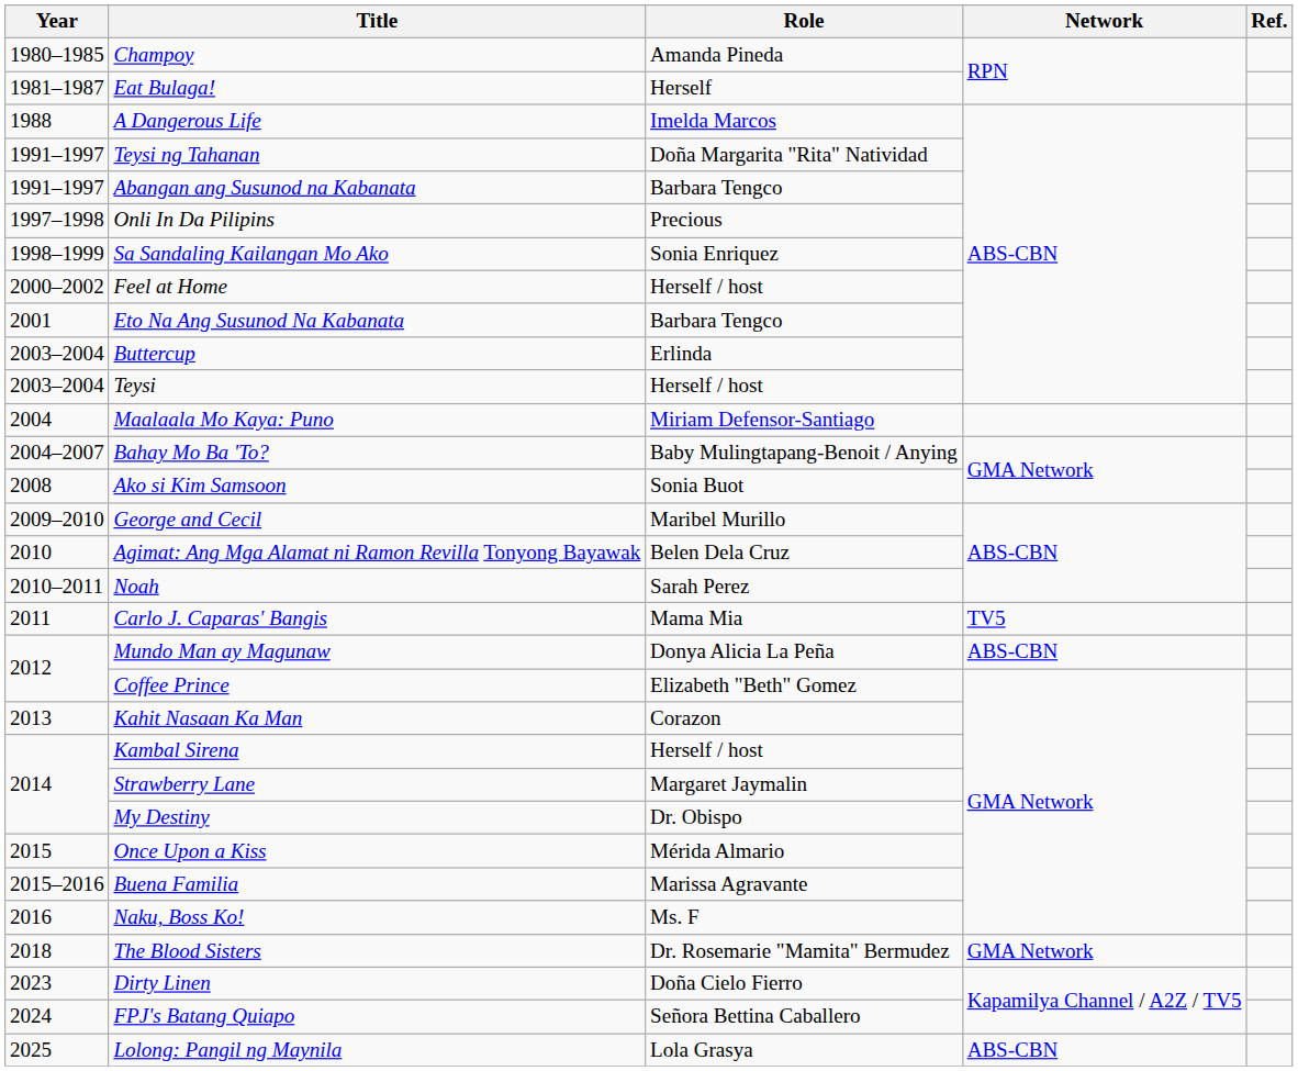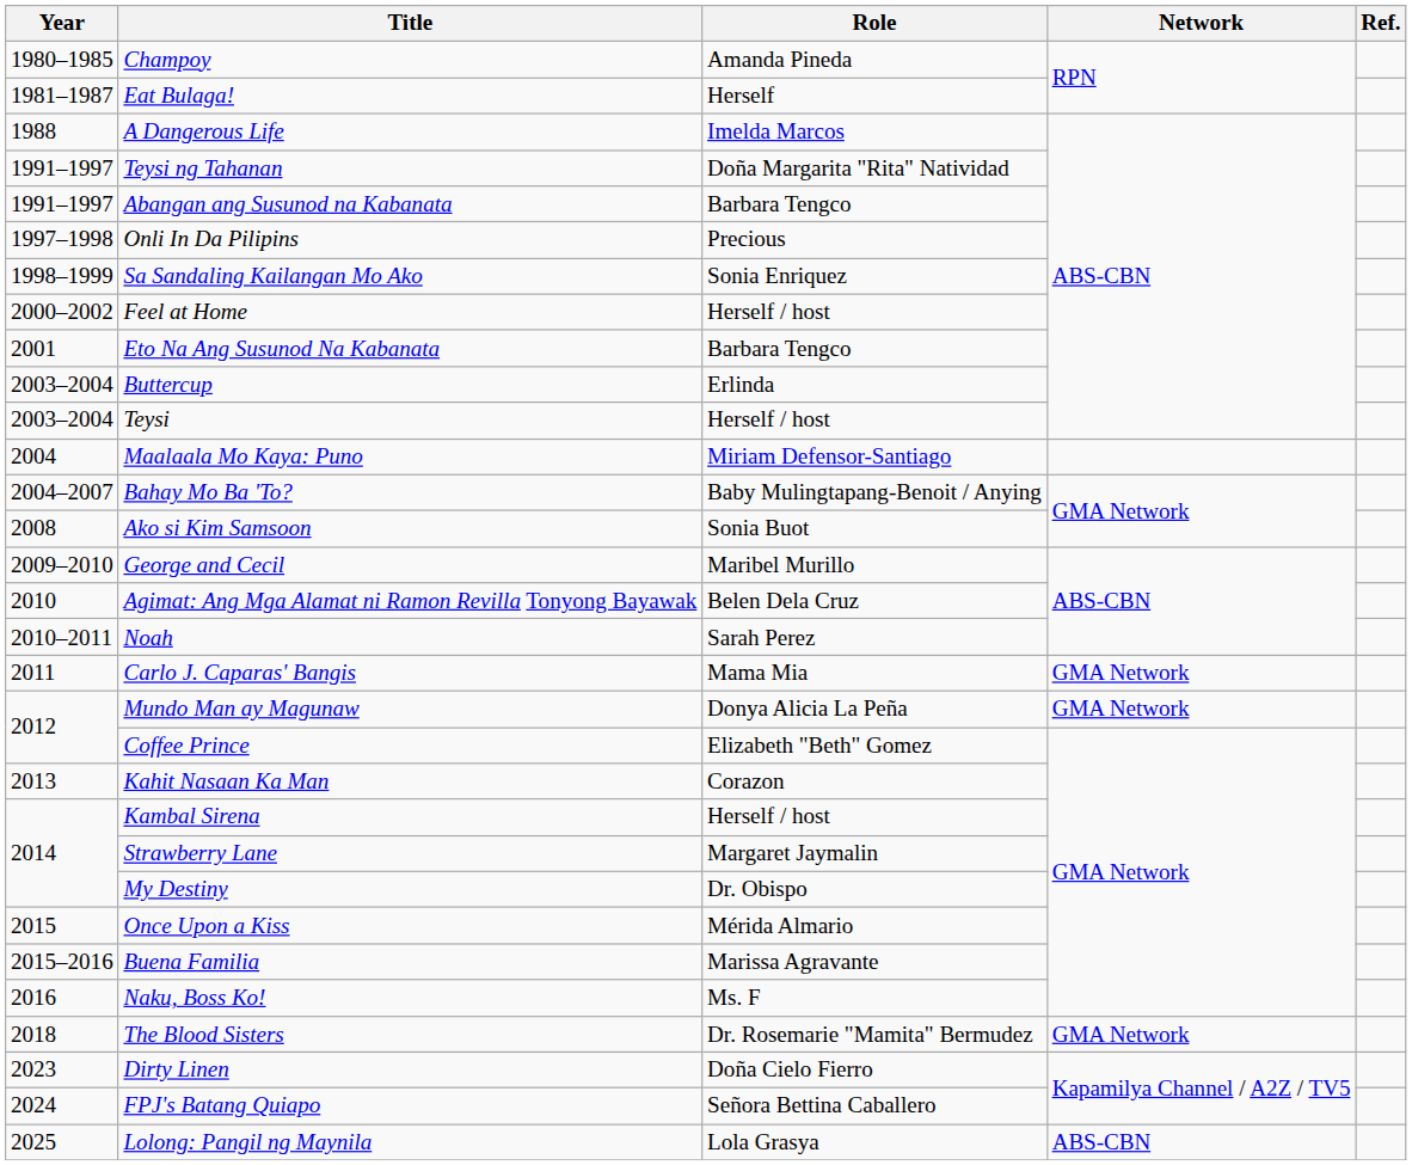Carlo J. Caparas' Bangis | Network: TV5 -> GMA Network
Mundo Man ay Magunaw | Network: ABS-CBN -> GMA Network
